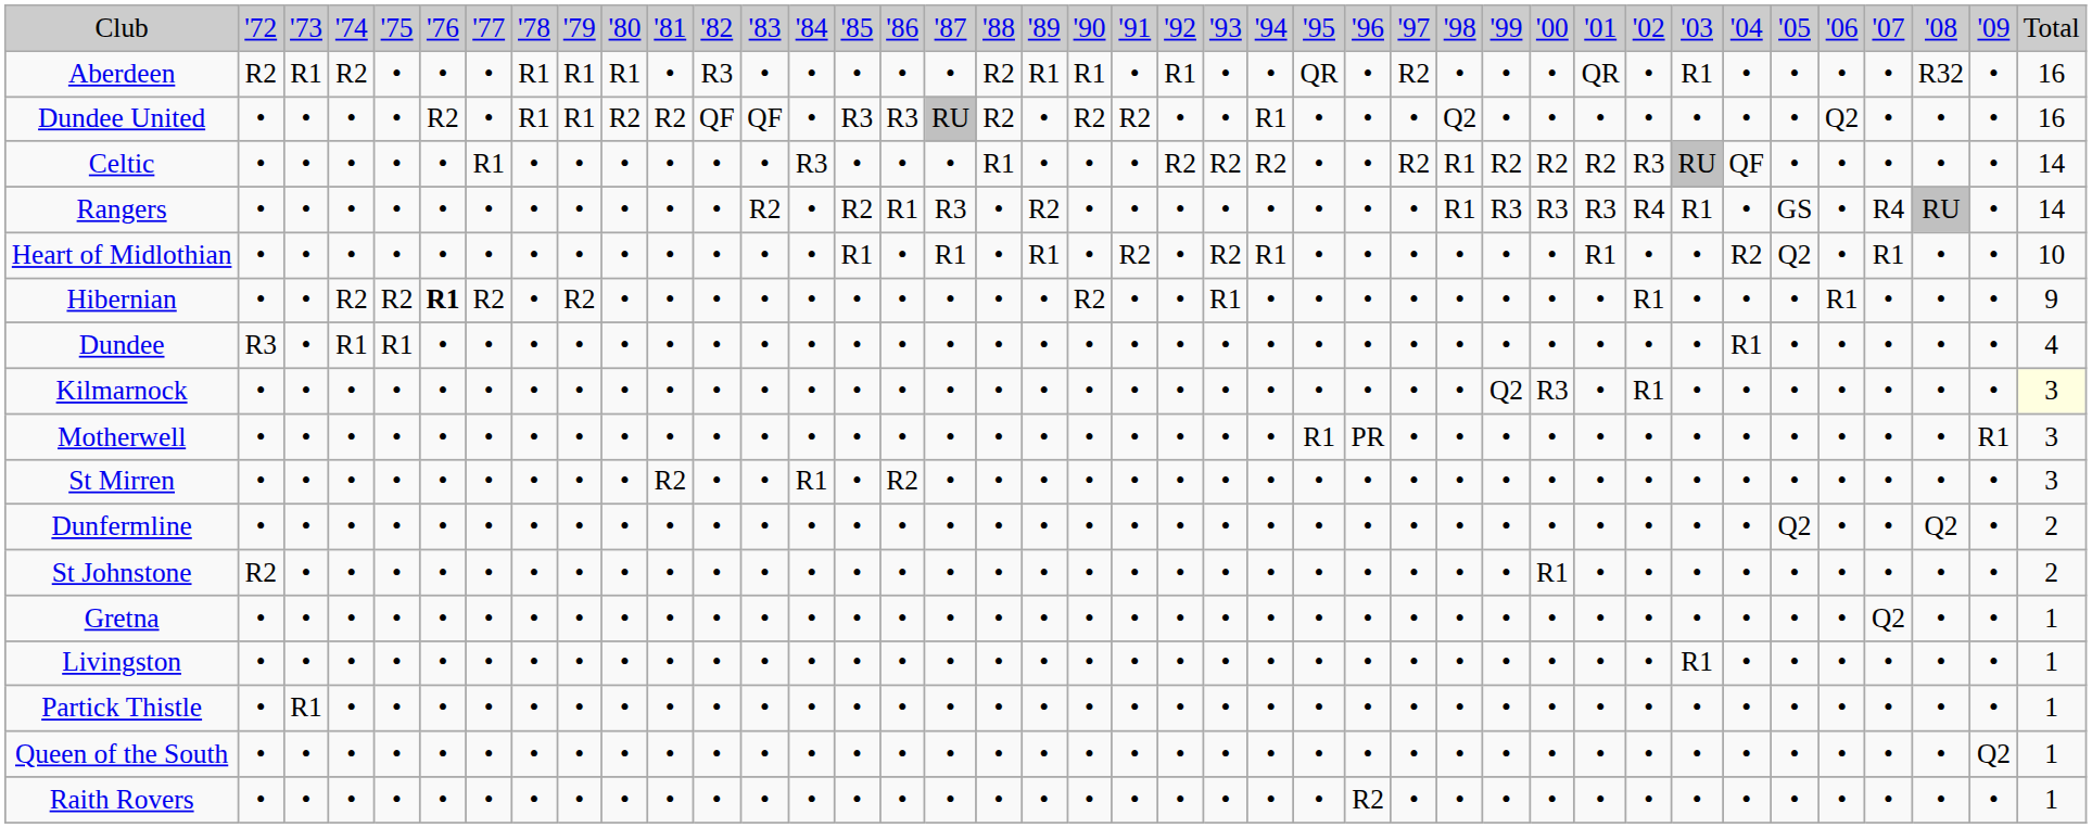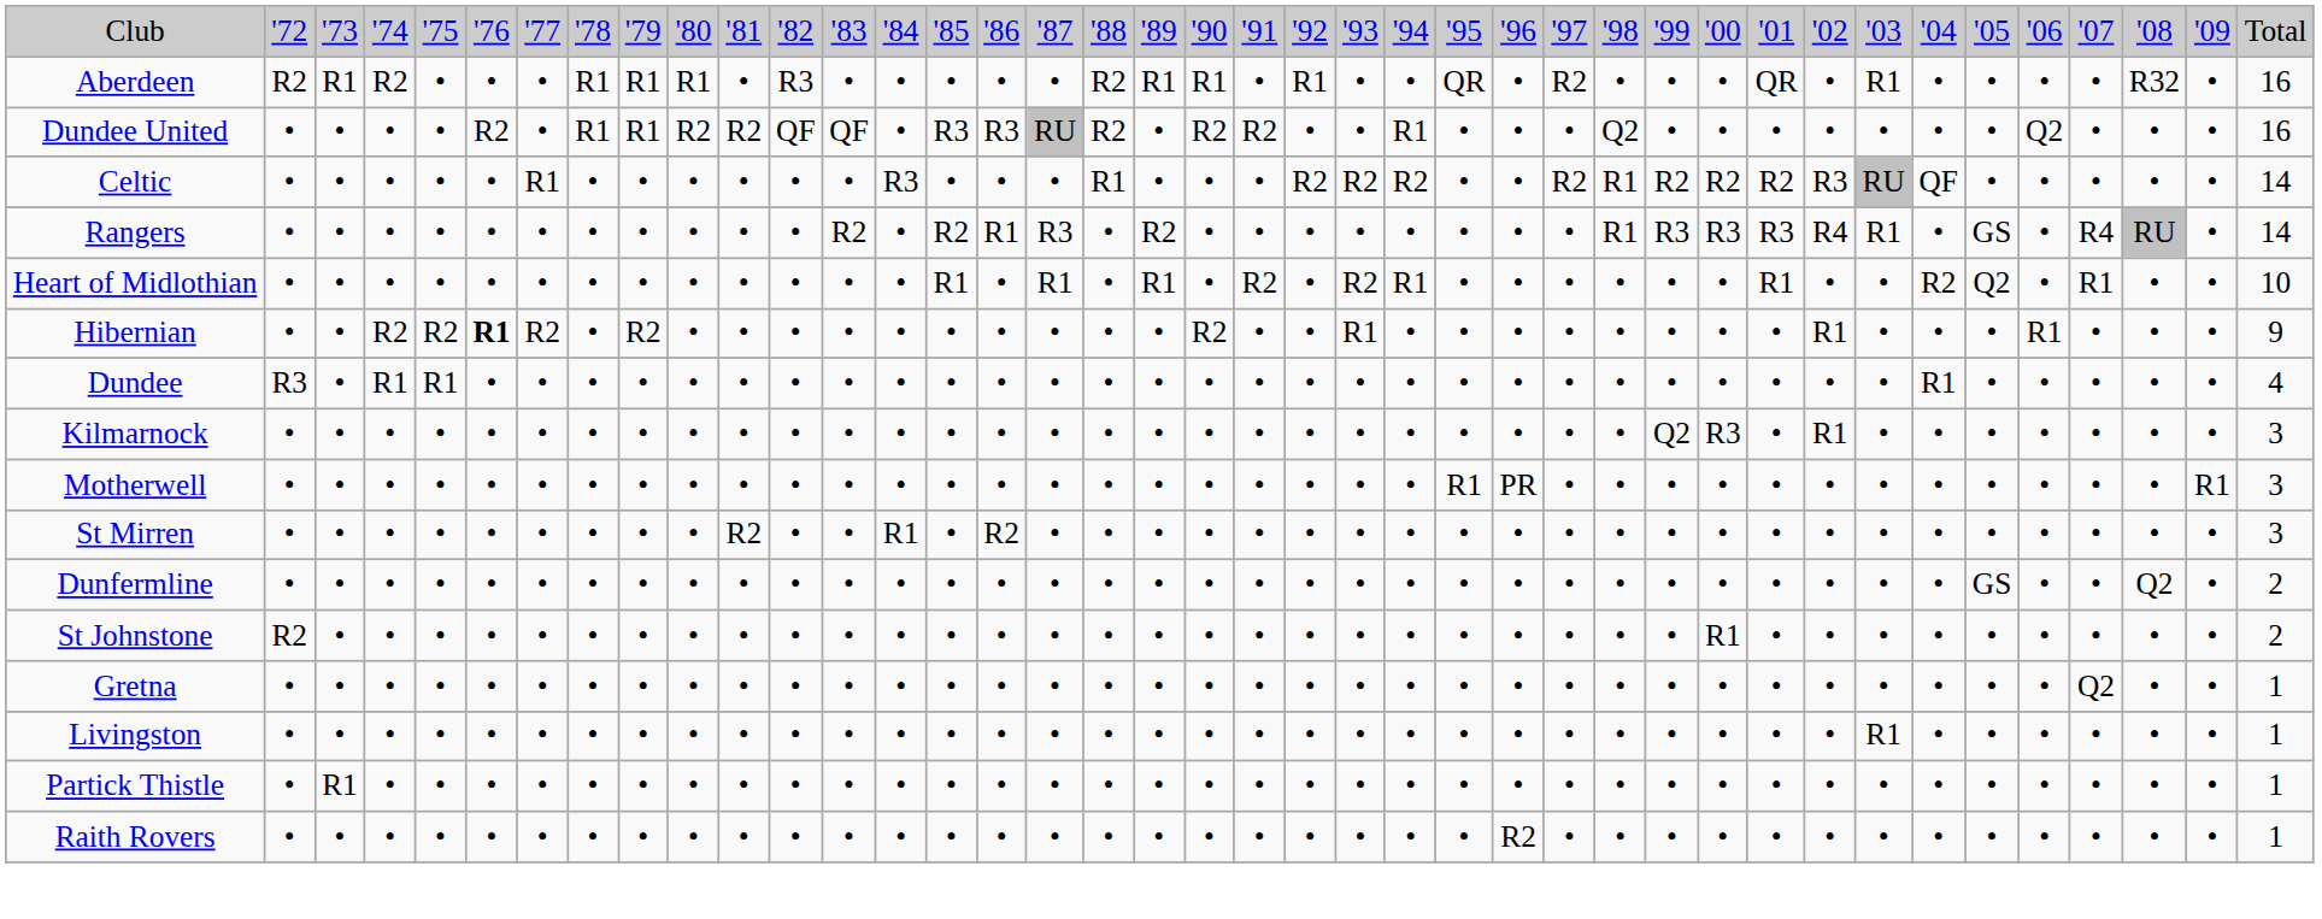Kilmarnock | column 40: lightyellow background -> no background
Dunfermline | column 35: Q2 -> GS
- row: Queen of the South | • | • | • | • | • | • | • | • | • | • | • | • | • | • | • | • | • | • | • | • | • | • | • | • | • | • | • | • | • | • | • | • | • | • | • | • | • | Q2 | 1
